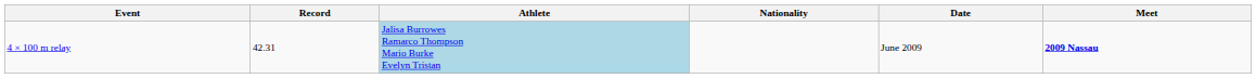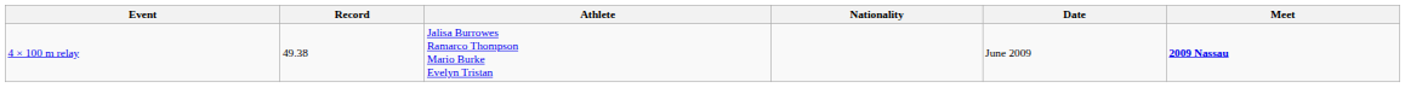4 × 100 m relay | Record: 42.31 -> 49.38
4 × 100 m relay | Athlete: lightblue background -> no background
